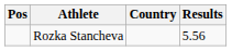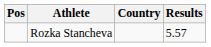Rozka Stancheva | Results: 5.56 -> 5.57
